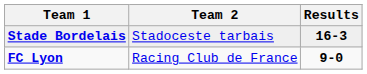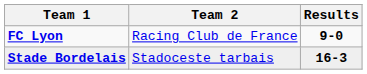rows swapped: FC Lyon <-> Stade Bordelais
